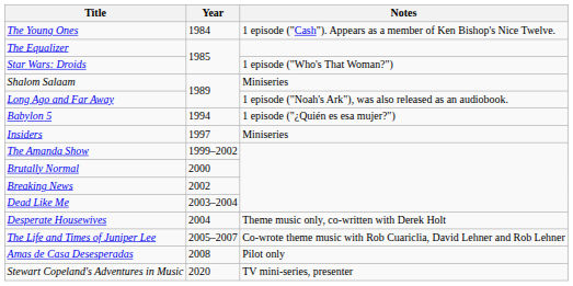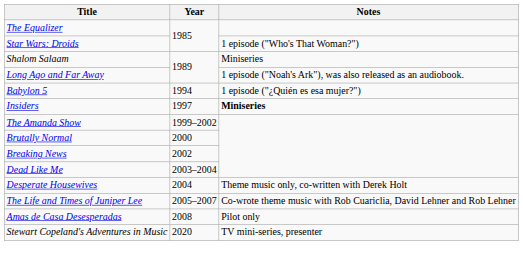- row: The Young Ones | 1984 | 1 episode ("Cash"). Appears as a member of Ken Bishop's Nice Twelve.
Insiders | Notes: normal -> bold
